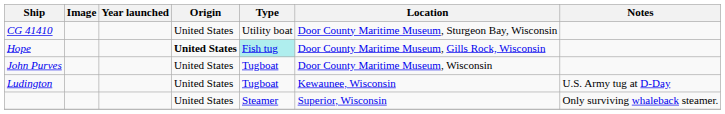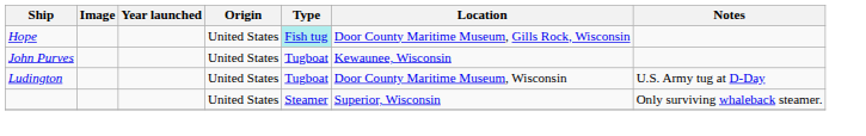- row: CG 41410 | United States | Utility boat | Door County Maritime Museum, Sturgeon Bay, Wisconsin
Hope | Origin: bold -> normal
John Purves | Location: Door County Maritime Museum, Wisconsin -> Kewaunee, Wisconsin
Ludington | Location: Kewaunee, Wisconsin -> Door County Maritime Museum, Wisconsin
